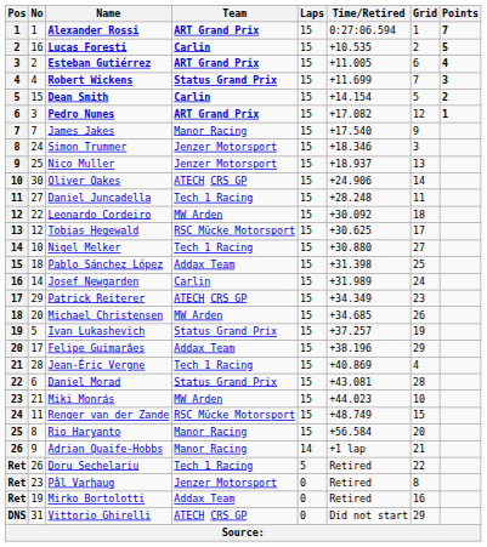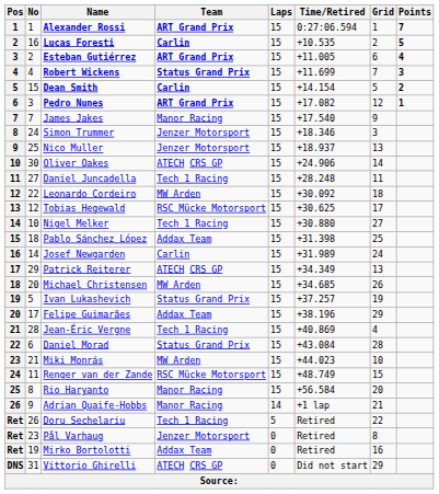Patrick Reiterer | Grid: 23 -> 13
Daniel Morad | Time/Retired: +43.081 -> +43.084
